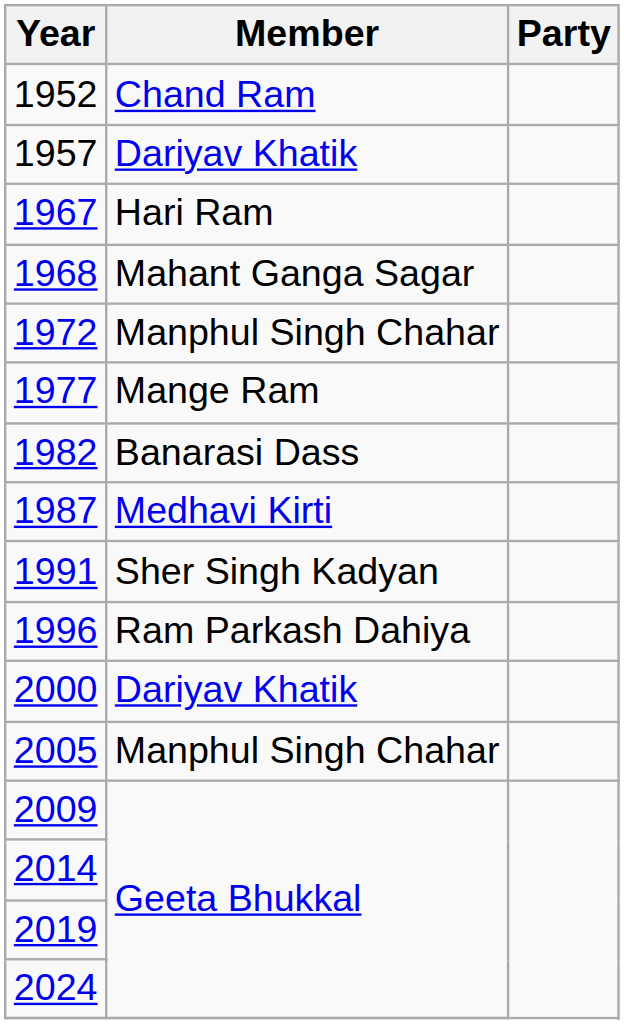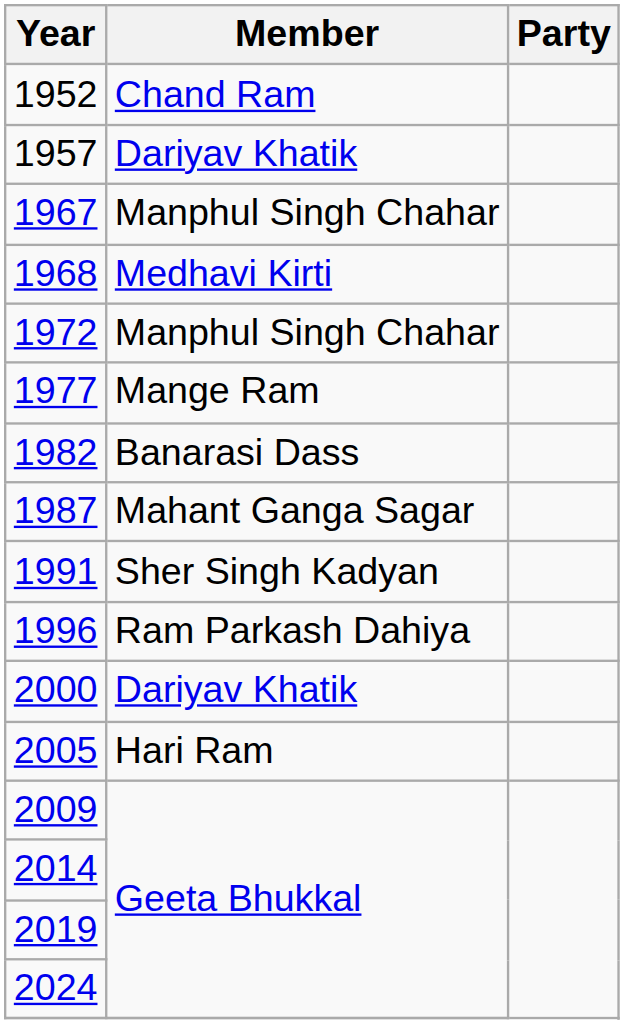1967 | Member: Hari Ram -> Manphul Singh Chahar
1968 | Member: Mahant Ganga Sagar -> Medhavi Kirti
1987 | Member: Medhavi Kirti -> Mahant Ganga Sagar
2005 | Member: Manphul Singh Chahar -> Hari Ram
